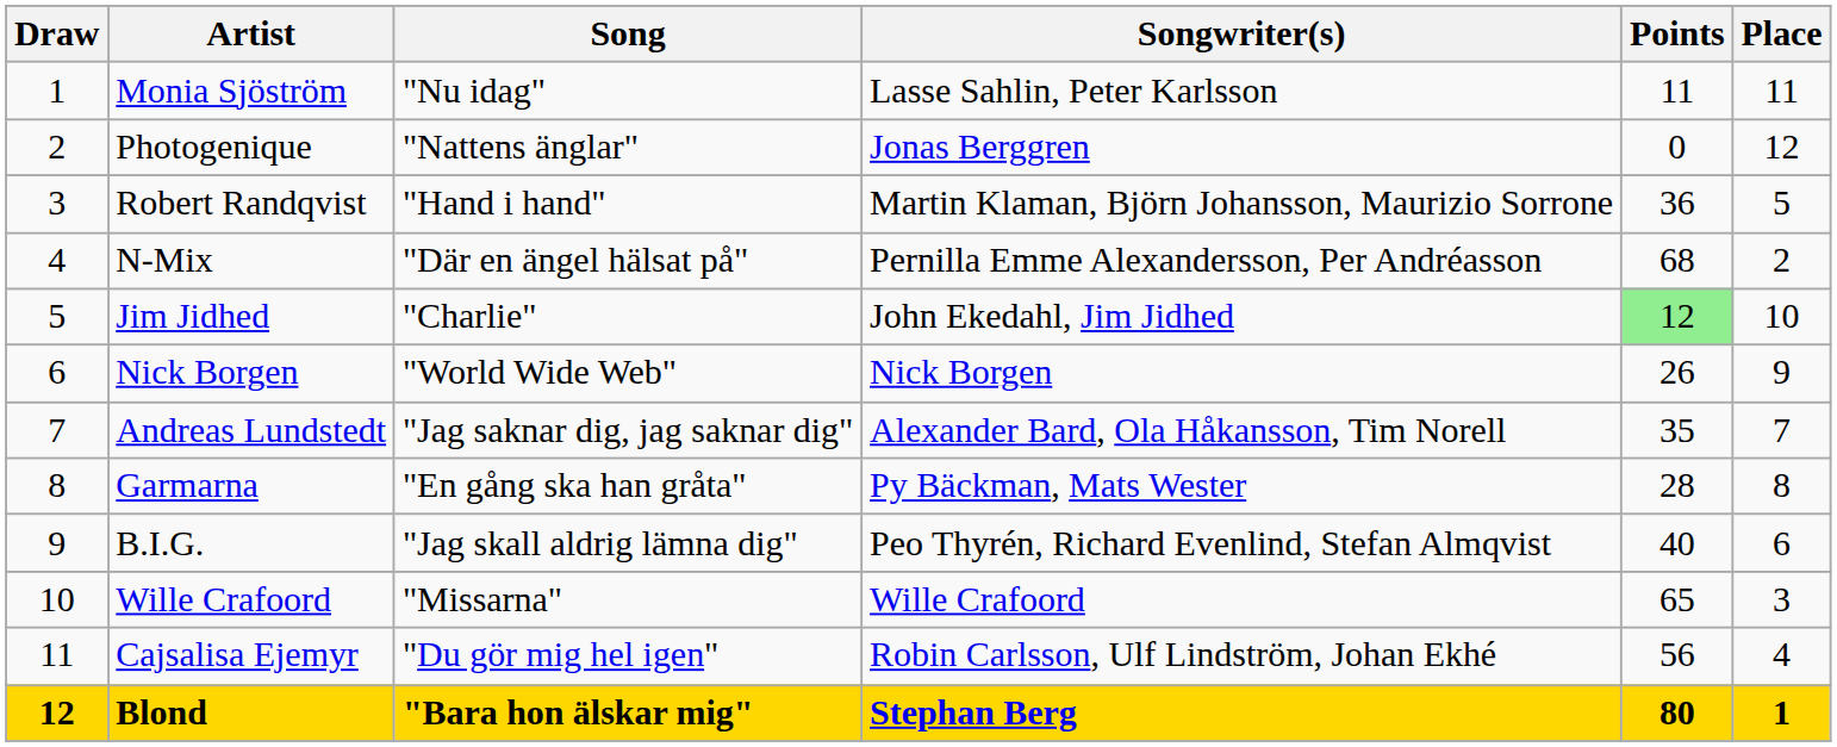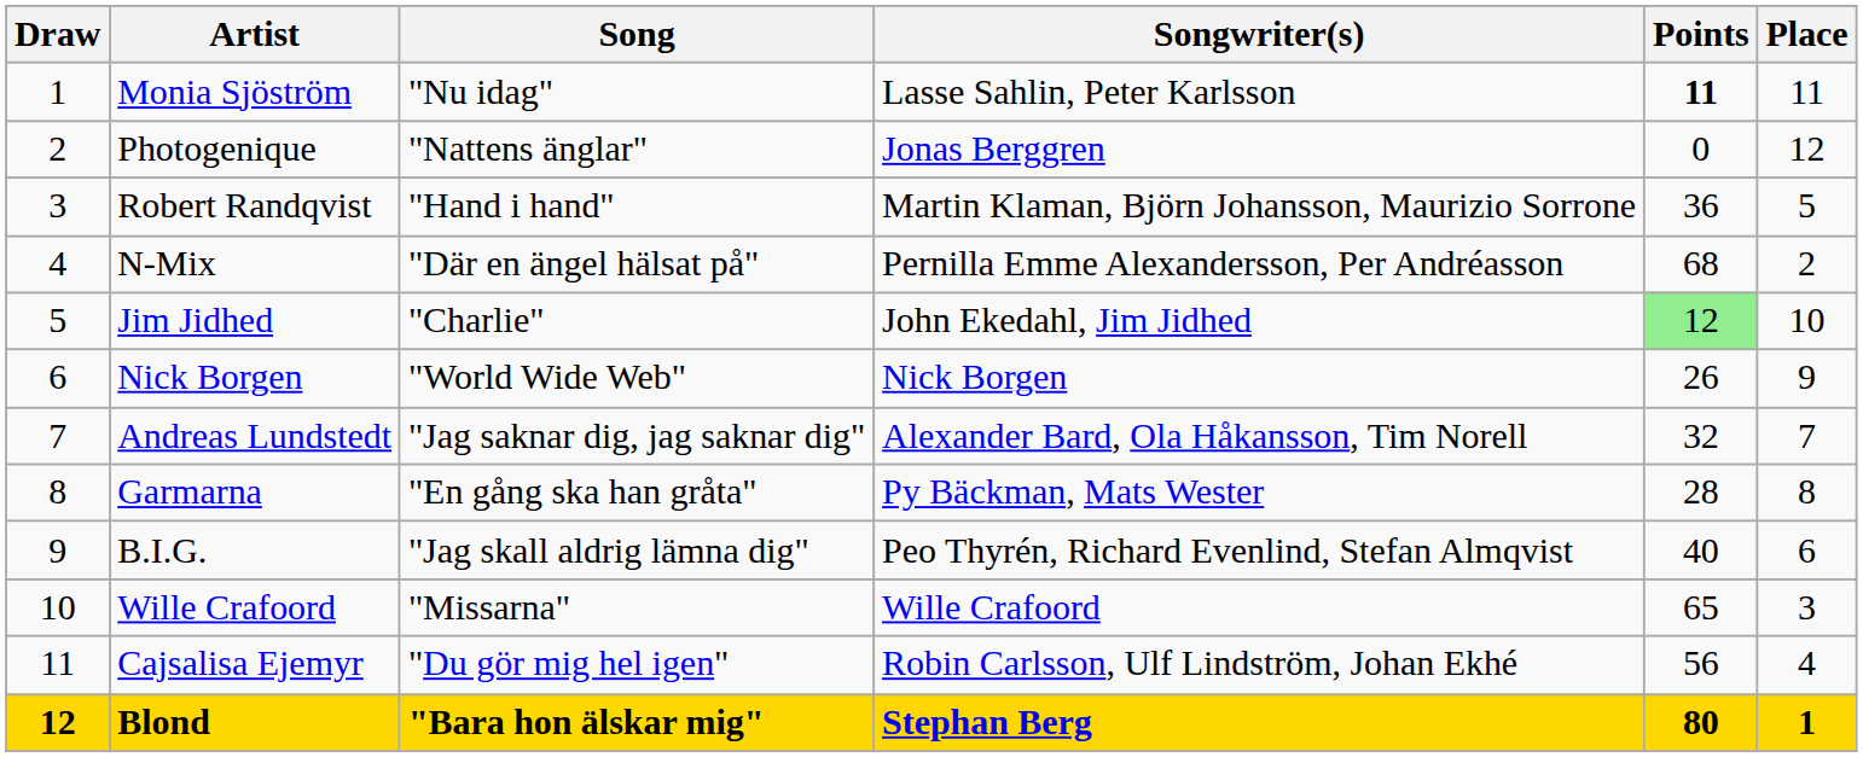Monia Sjöström | Points: normal -> bold
Andreas Lundstedt | Points: 35 -> 32
